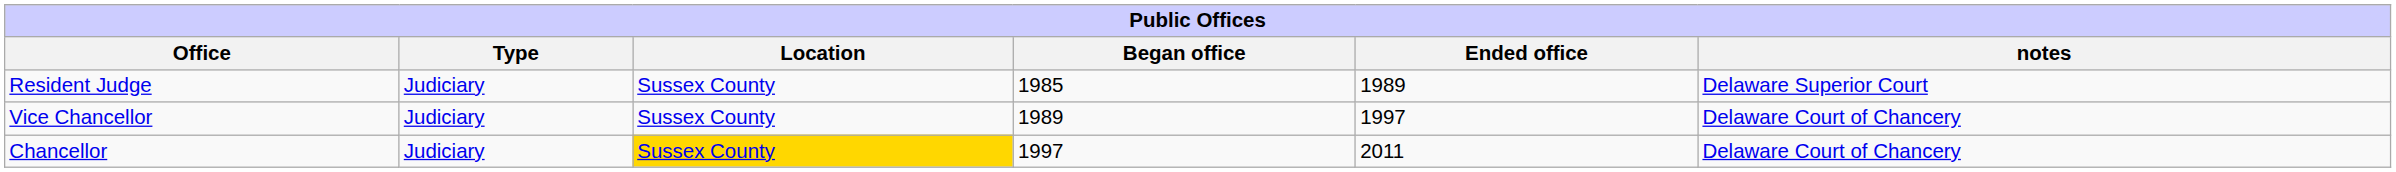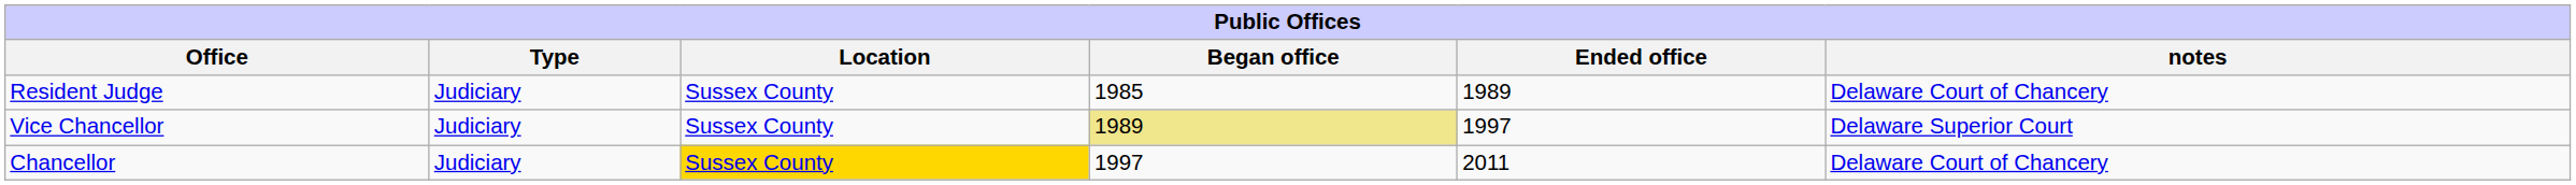Resident Judge | notes: Delaware Superior Court -> Delaware Court of Chancery
Vice Chancellor | Began office: no background -> khaki background
Vice Chancellor | notes: Delaware Court of Chancery -> Delaware Superior Court
